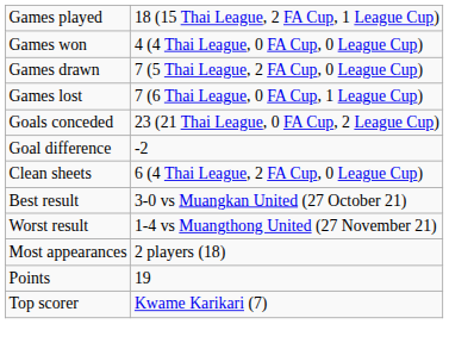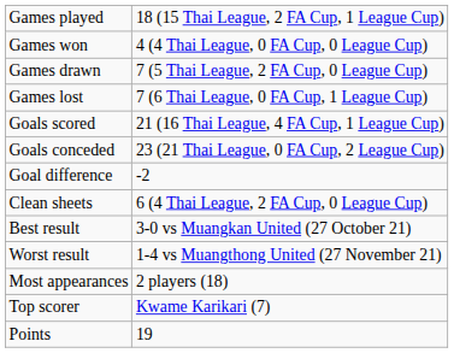+ row: Goals scored | 21 (16 Thai League, 4 FA Cup, 1 League Cup)
rows swapped: Top scorer <-> Points
